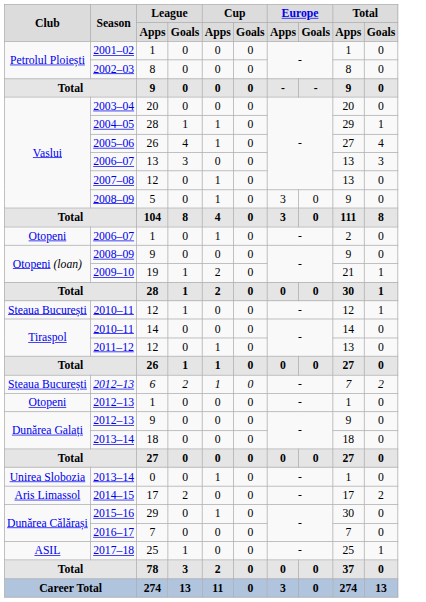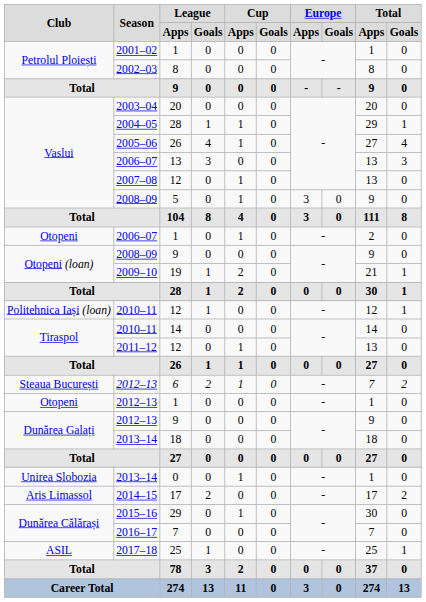2010–11 / 12 | Club: Steaua București -> Politehnica Iași (loan)
